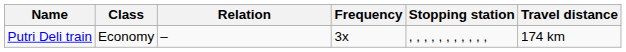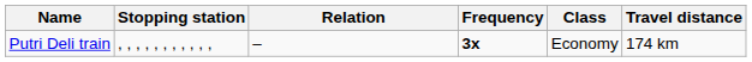columns swapped: Class <-> Stopping station
Putri Deli train | Frequency: normal -> bold
